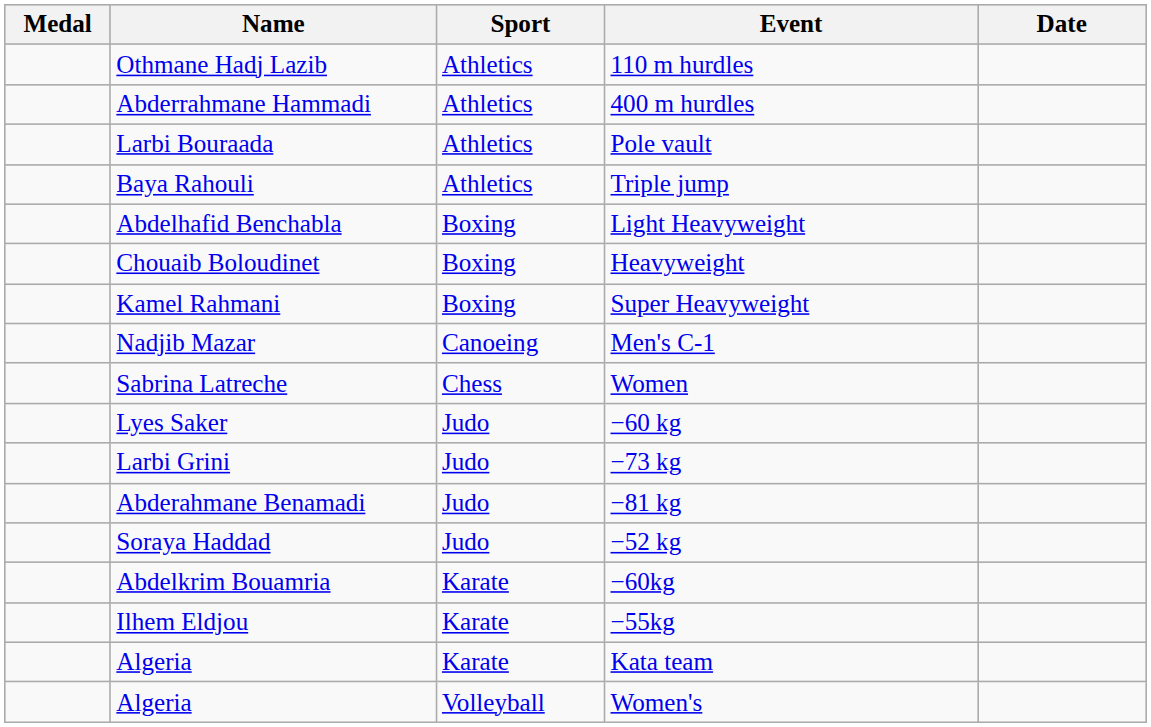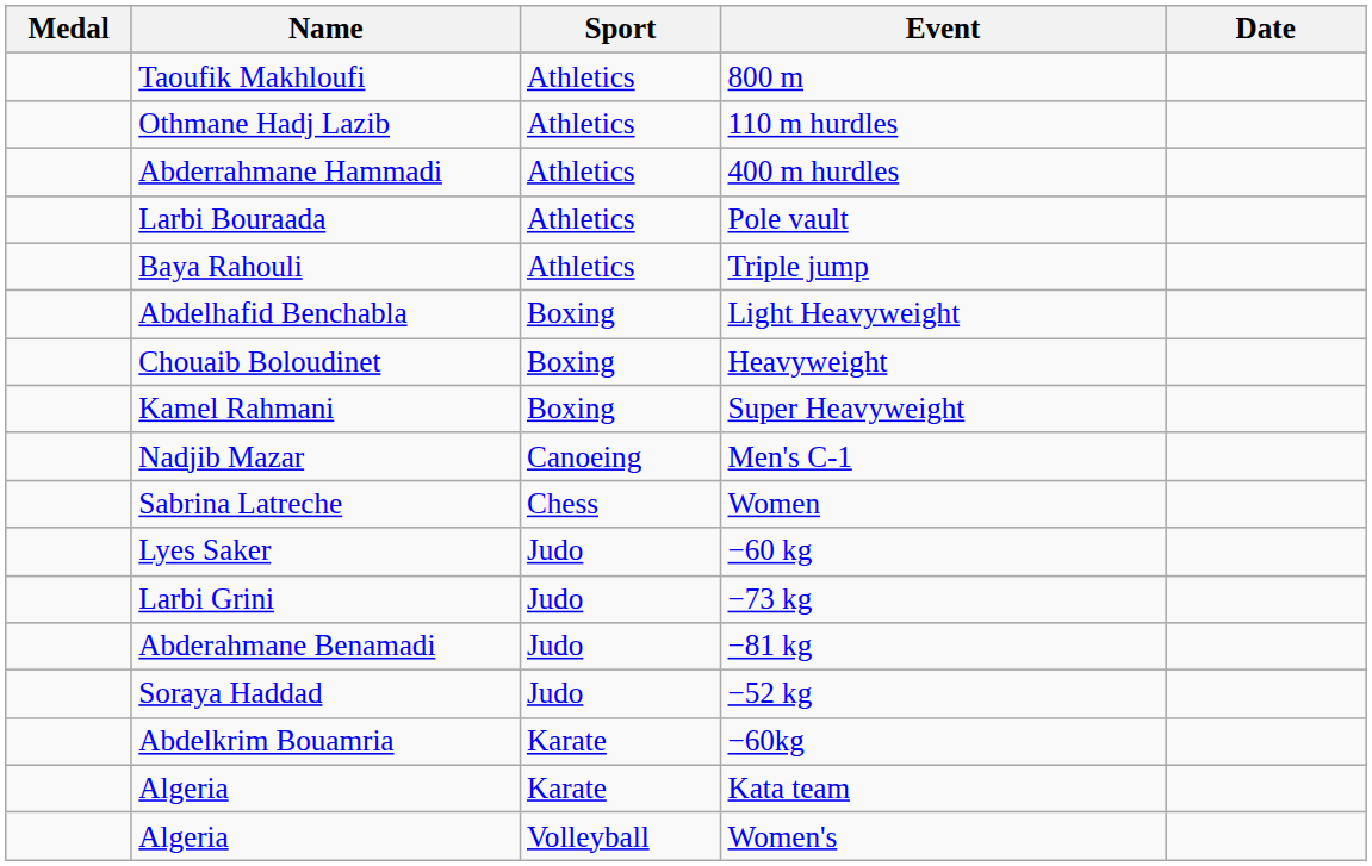+ row: Taoufik Makhloufi | Athletics | 800 m
- row: Ilhem Eldjou | Karate | −55kg
